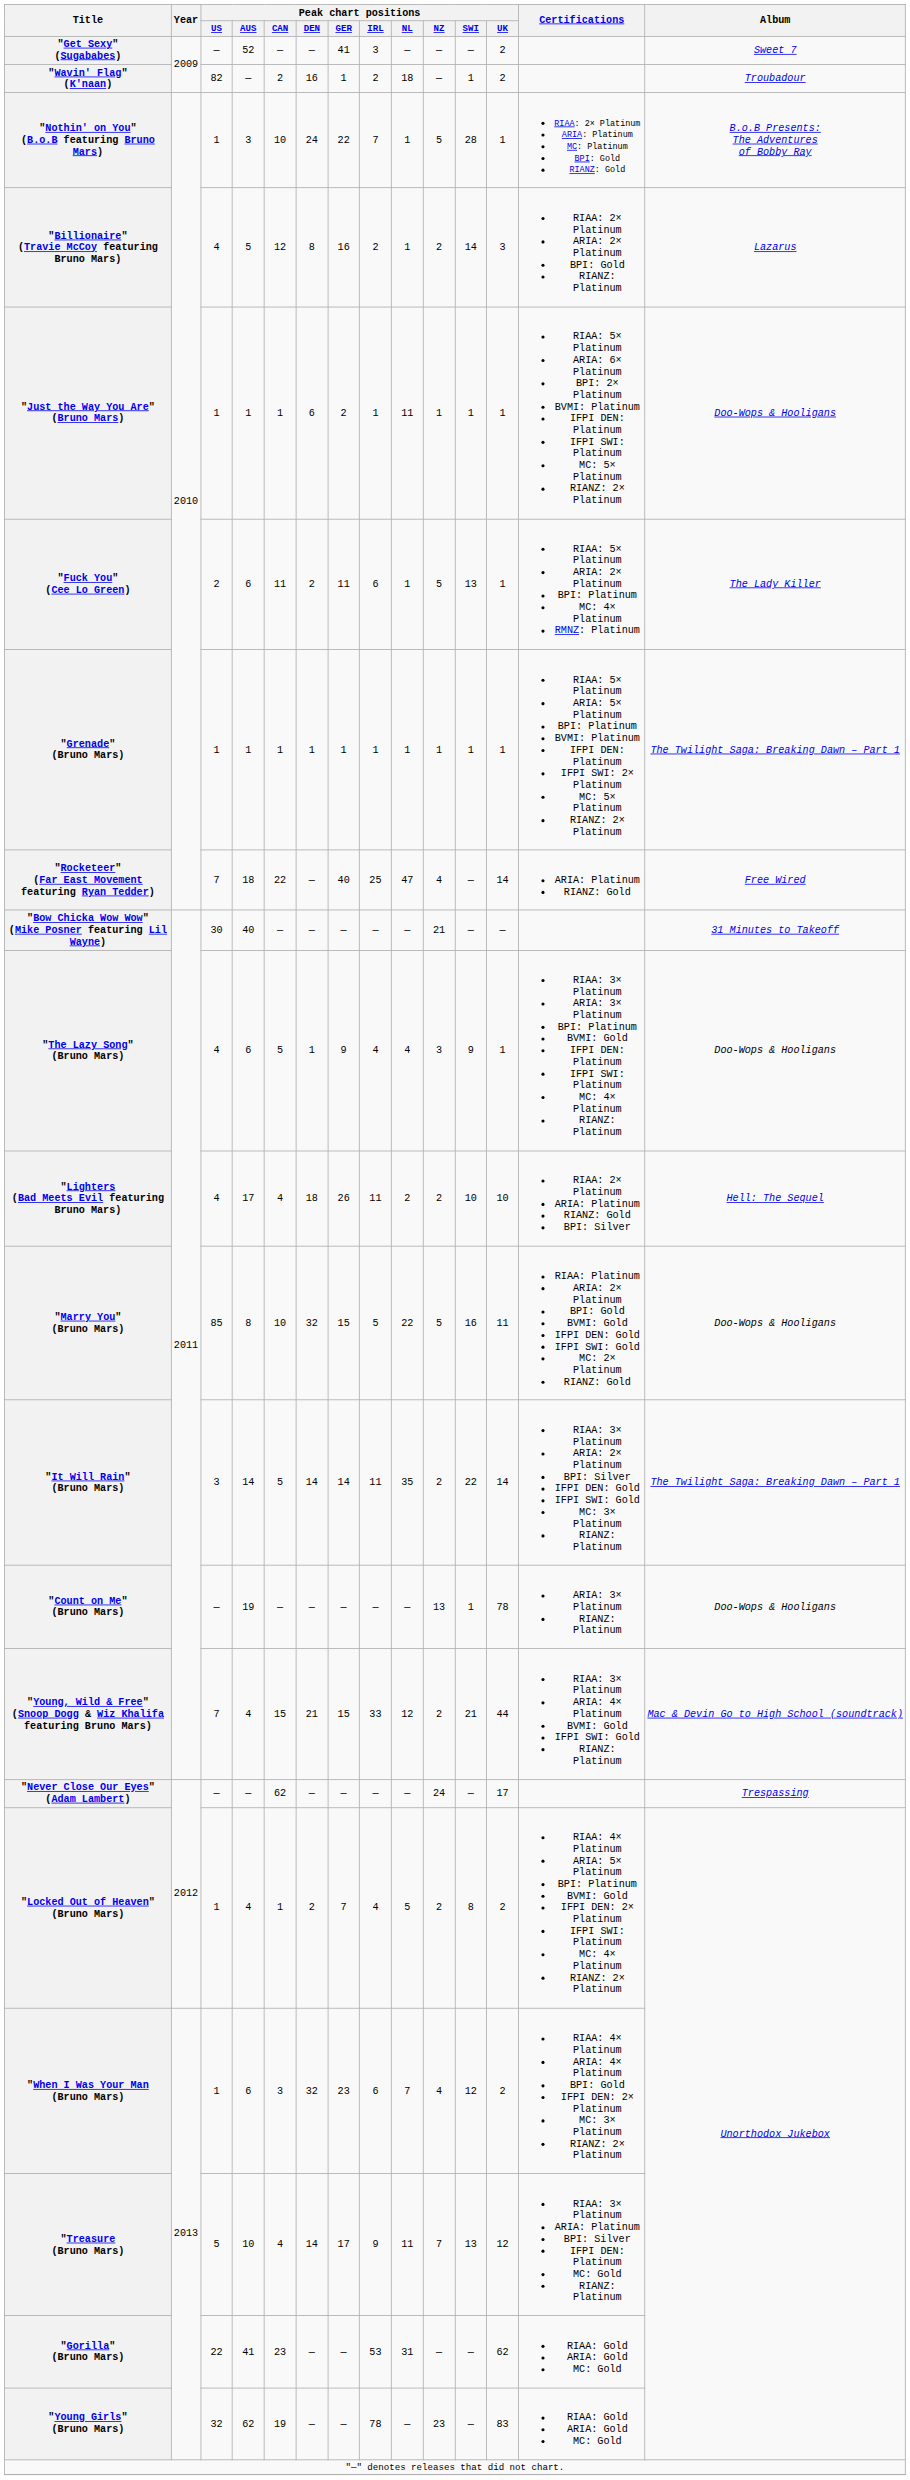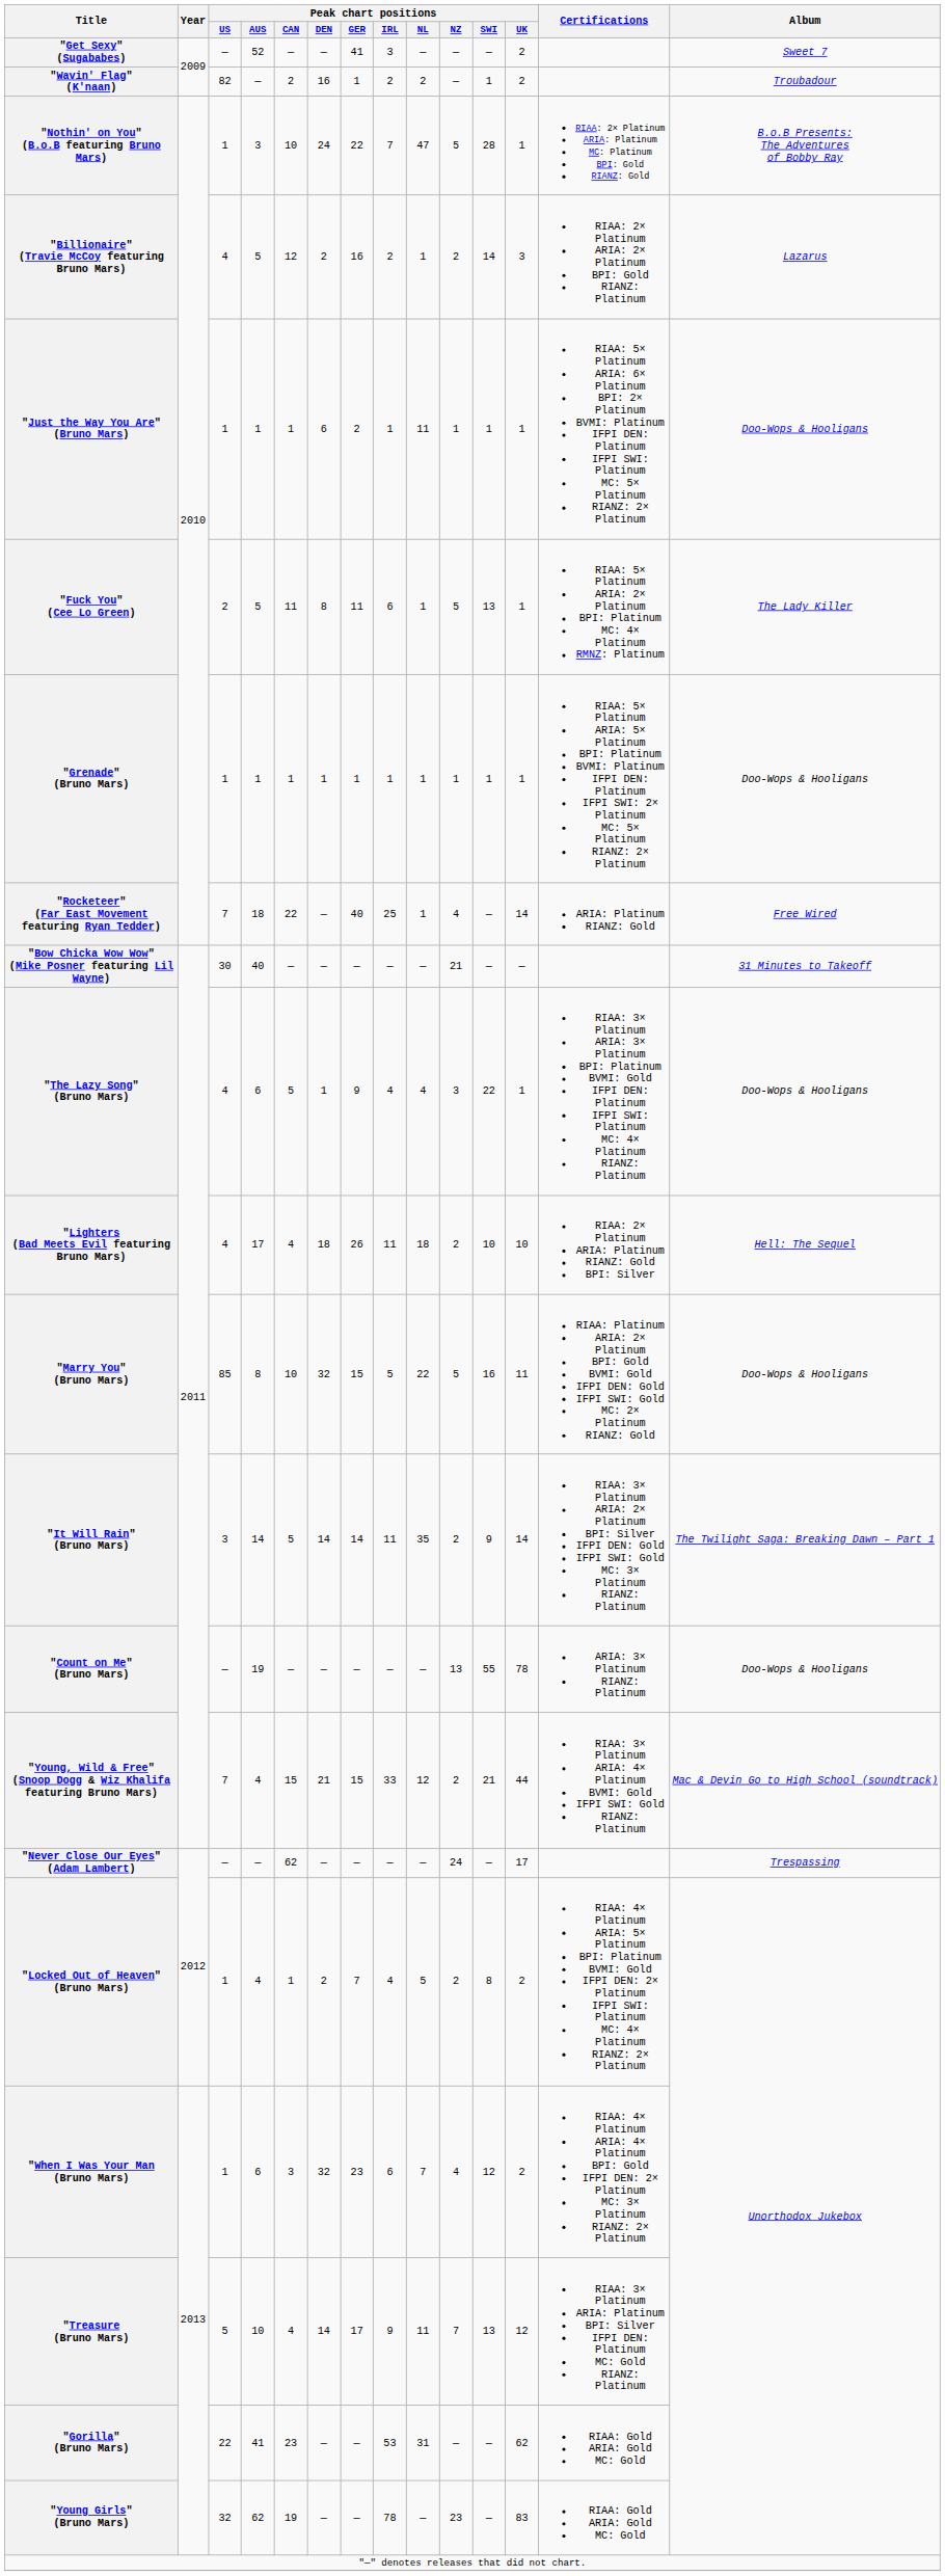"Wavin' Flag" (K'naan) | Peak chart positions / NL: 18 -> 2
"Nothin' on You" (B.o.B featuring Bruno Mars) | Peak chart positions / NL: 1 -> 47
"Billionaire" (Travie McCoy featuring Bruno Mars) | Peak chart positions / DEN: 8 -> 2
"Fuck You" (Cee Lo Green) | Peak chart positions / AUS: 6 -> 5
"Fuck You" (Cee Lo Green) | Peak chart positions / DEN: 2 -> 8
"Grenade" (Bruno Mars) | Album: The Twilight Saga: Breaking Dawn – Part 1 -> Doo-Wops & Hooligans
"Rocketeer" (Far East Movement featuring Ryan Tedder) | Peak chart positions / NL: 47 -> 1
"The Lazy Song" (Bruno Mars) | Peak chart positions / SWI: 9 -> 22
"Lighters (Bad Meets Evil featuring Bruno Mars) | Peak chart positions / NL: 2 -> 18
"It Will Rain" (Bruno Mars) | Peak chart positions / SWI: 22 -> 9
"Count on Me" (Bruno Mars) | Peak chart positions / SWI: 1 -> 55
